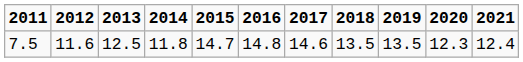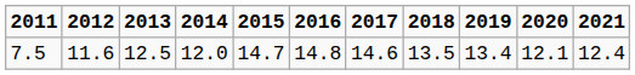7.5 | 2014: 11.8 -> 12.0
7.5 | 2019: 13.5 -> 13.4
7.5 | 2020: 12.3 -> 12.1
